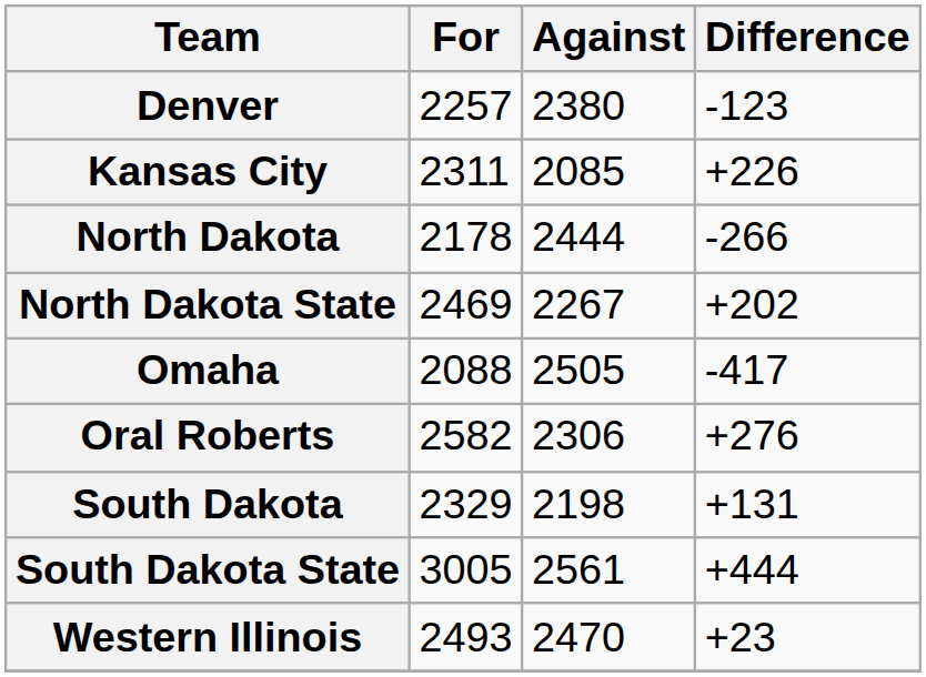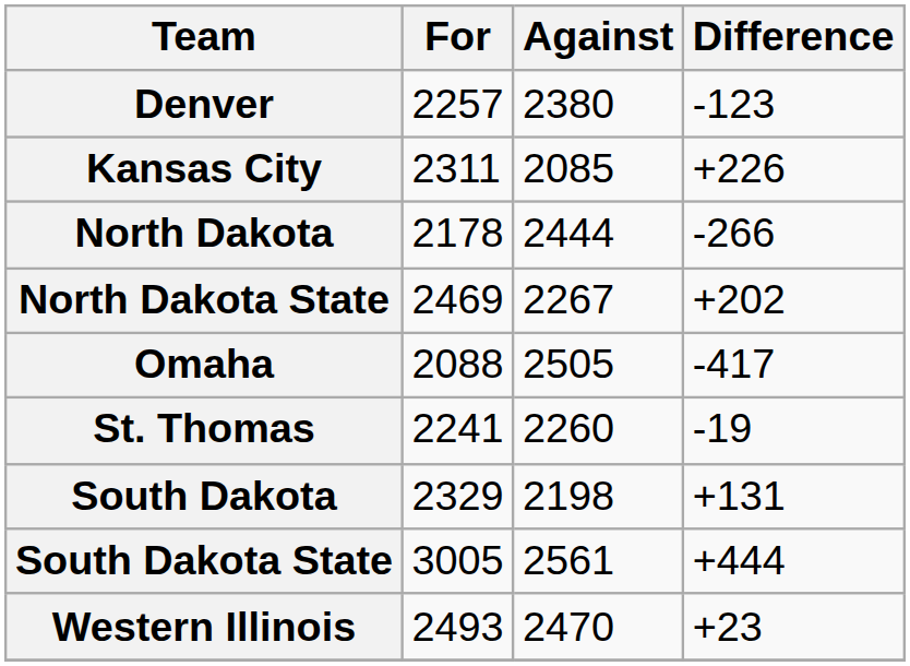- row: Oral Roberts | 2582 | 2306 | +276
+ row: St. Thomas | 2241 | 2260 | -19
